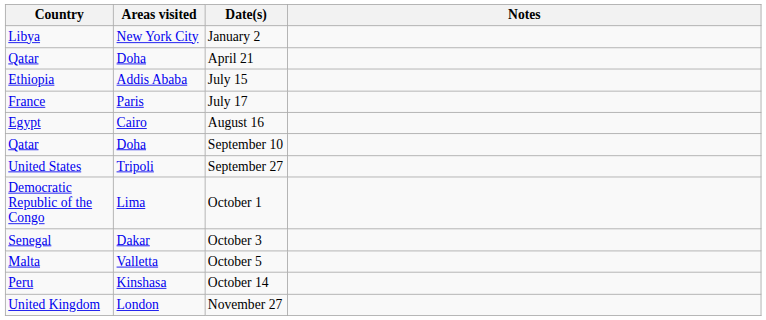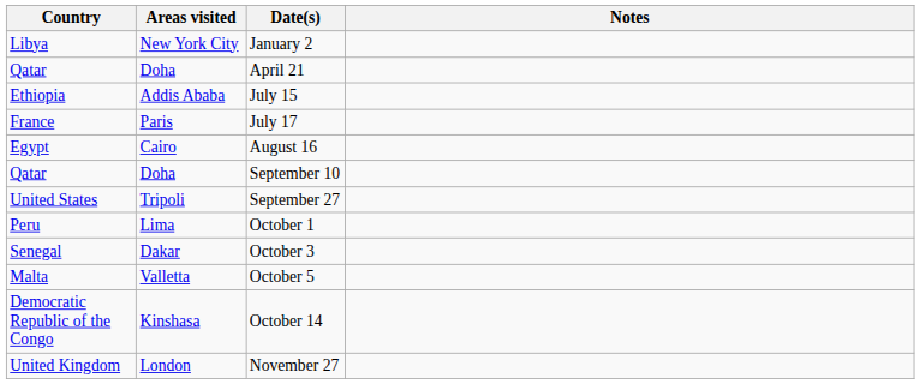October 1 | Country: Democratic Republic of the Congo -> Peru
October 14 | Country: Peru -> Democratic Republic of the Congo
